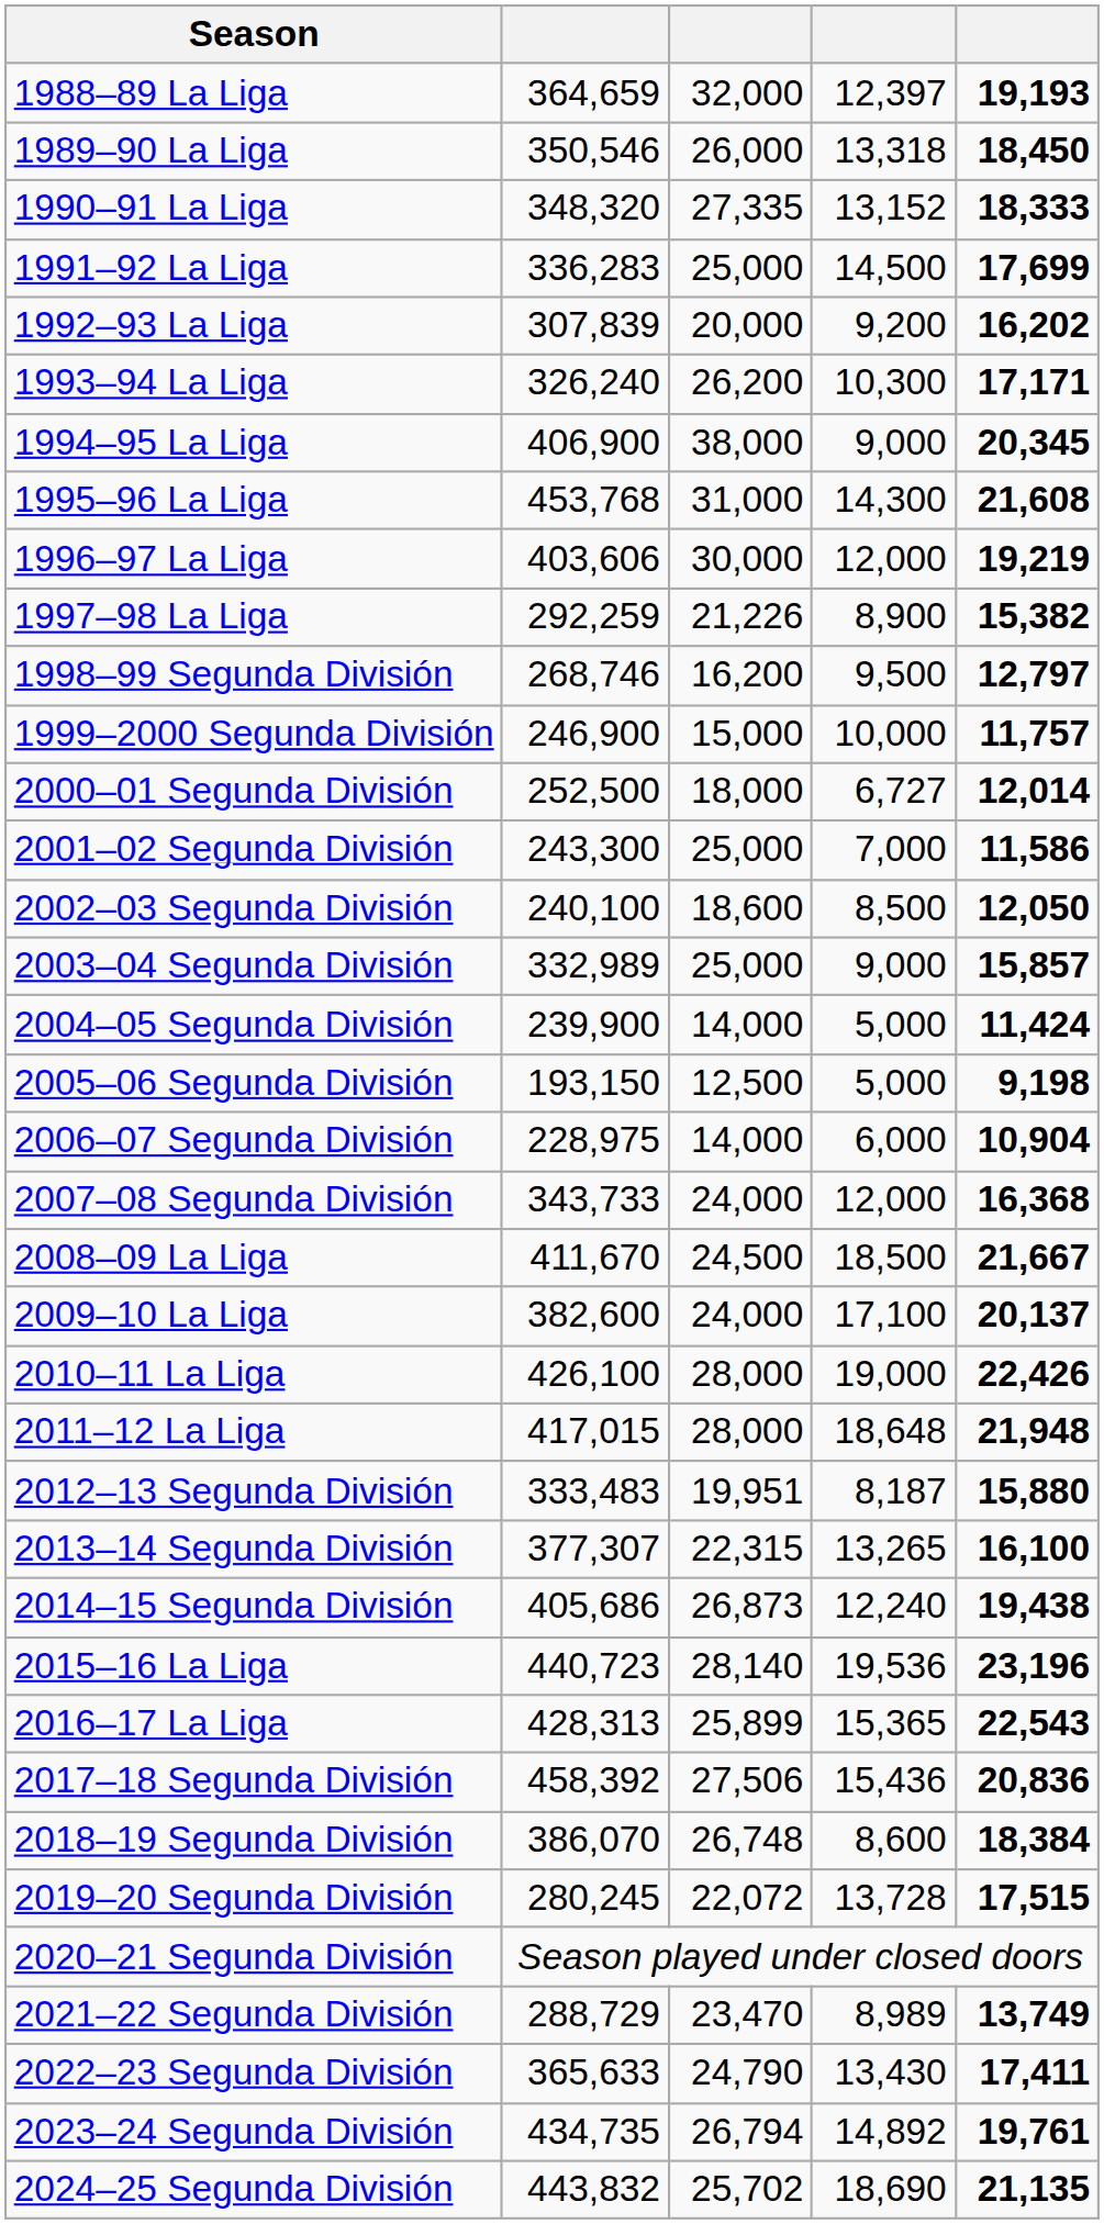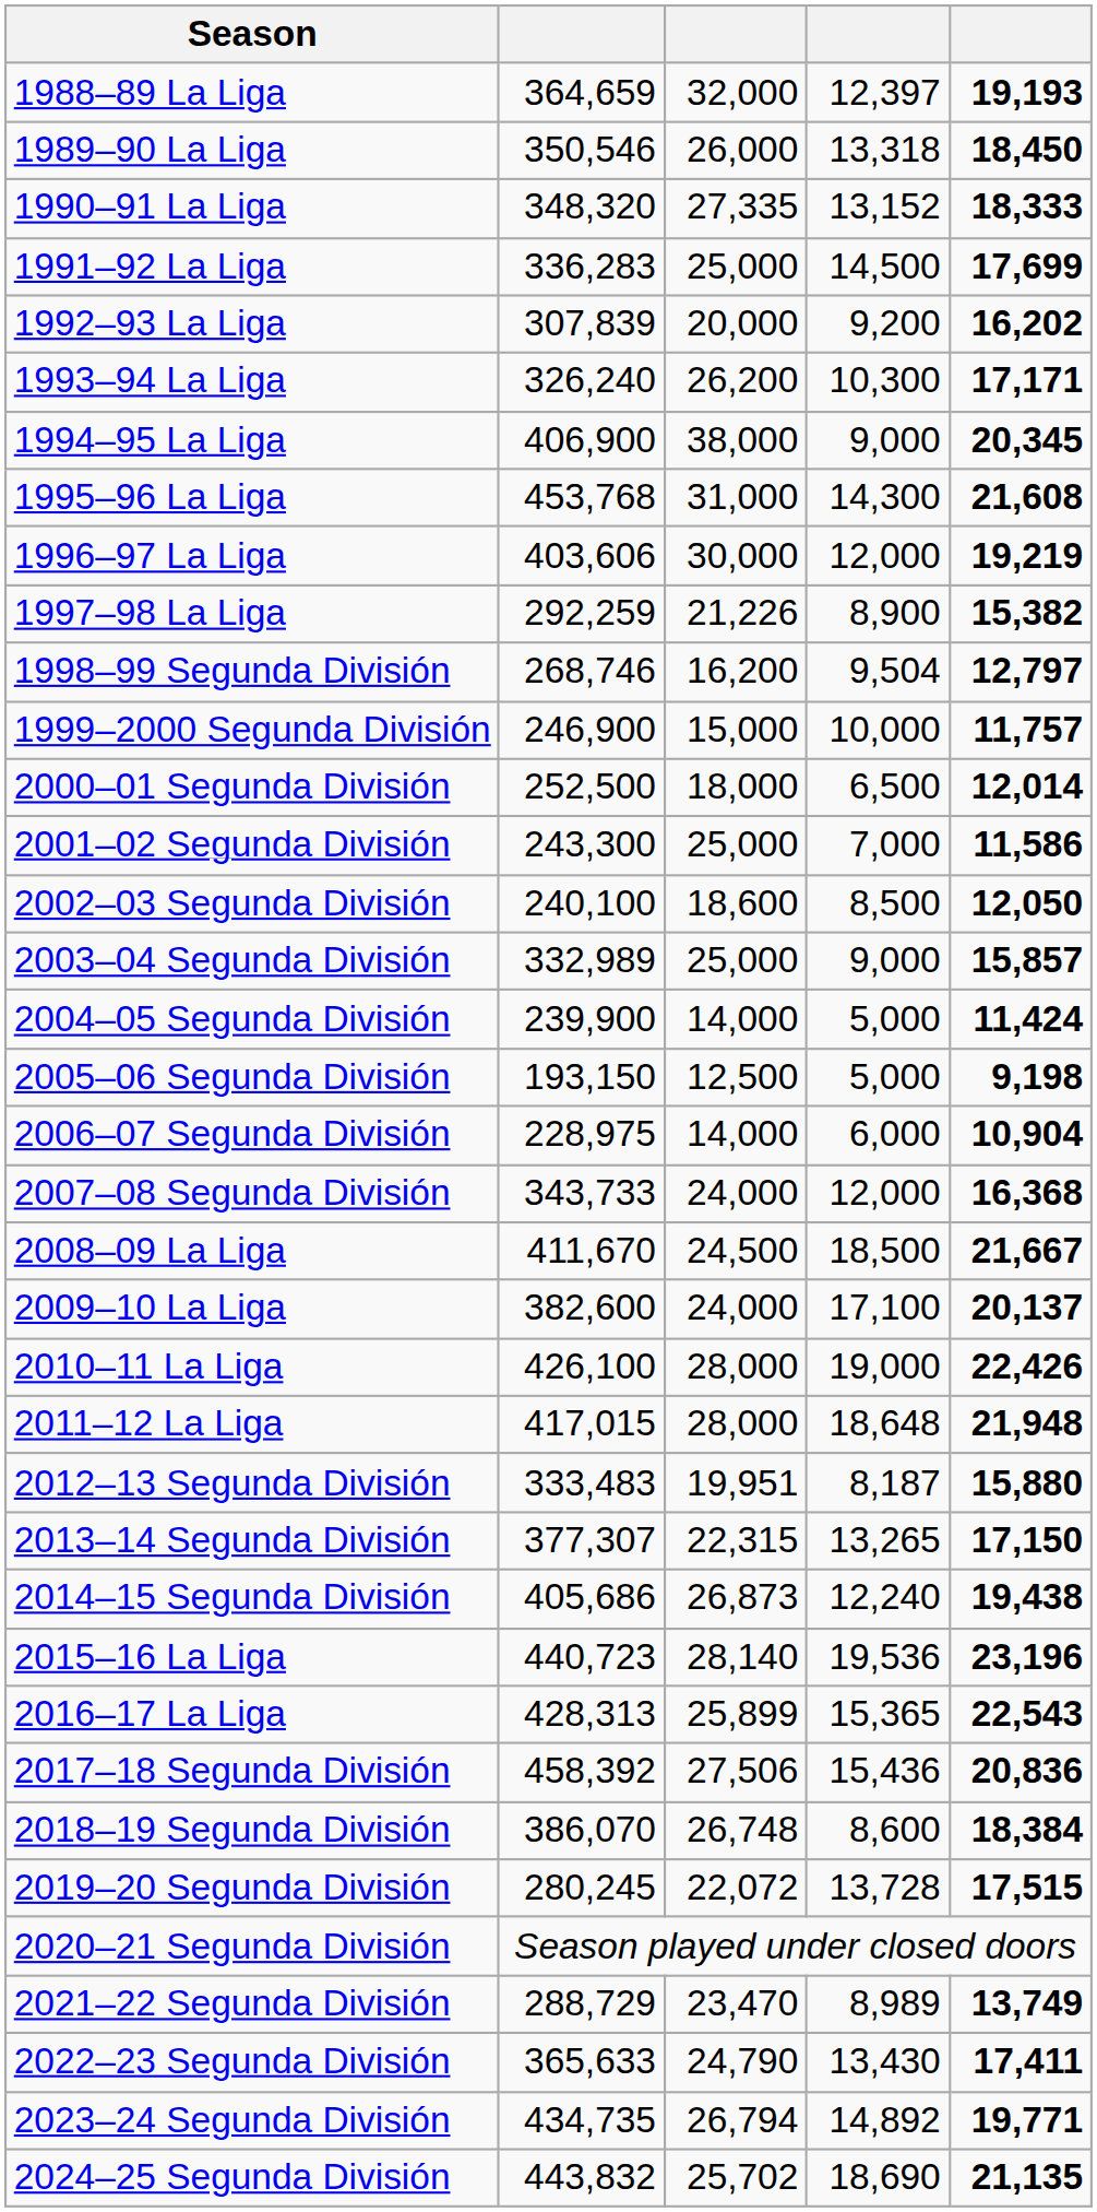1998–99 Segunda División | column 4: 9,500 -> 9,504
2000–01 Segunda División | column 4: 6,727 -> 6,500
2013–14 Segunda División | column 5: 16,100 -> 17,150
2023–24 Segunda División | column 5: 19,761 -> 19,771
